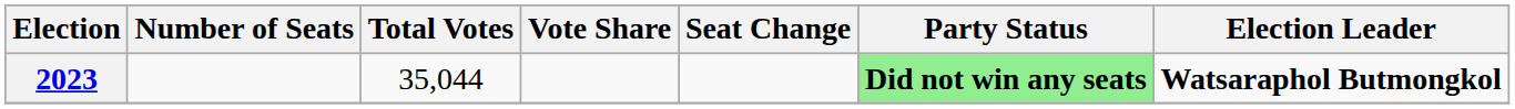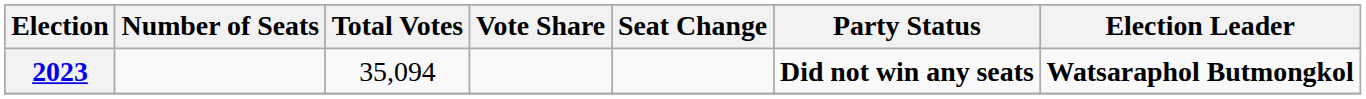2023 | Total Votes: 35,044 -> 35,094
2023 | Party Status: lightgreen background -> no background
